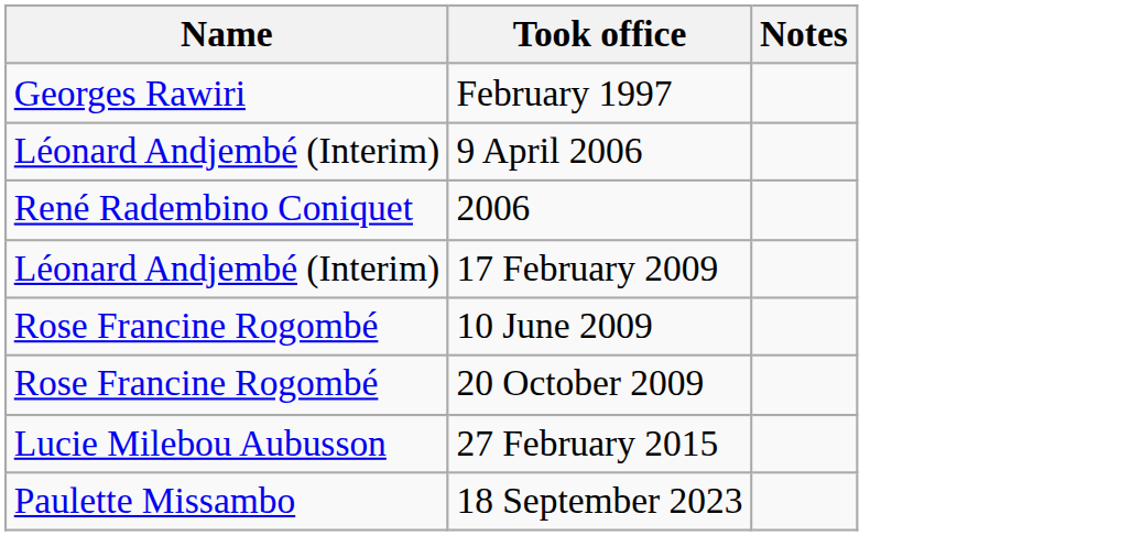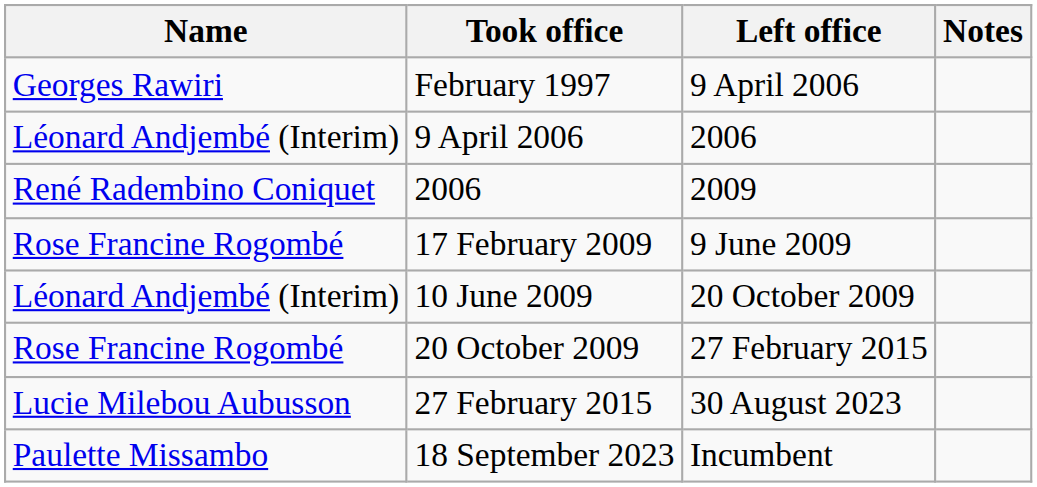+ column: Left office | 9 April 2006 | 2006 | 2009 | 9 June 2009 | 20 October 2009 | 27 February 2015 | 30 August 2023 | Incumbent
17 February 2009 | Name: Léonard Andjembé (Interim) -> Rose Francine Rogombé
10 June 2009 | Name: Rose Francine Rogombé -> Léonard Andjembé (Interim)
